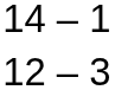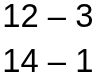rows swapped: 12 – 3 <-> 14 – 1
